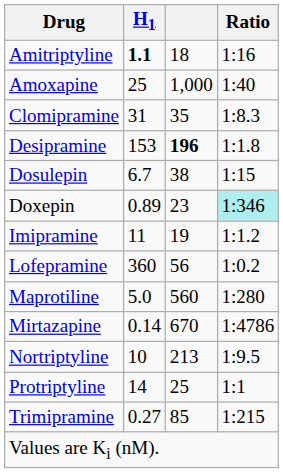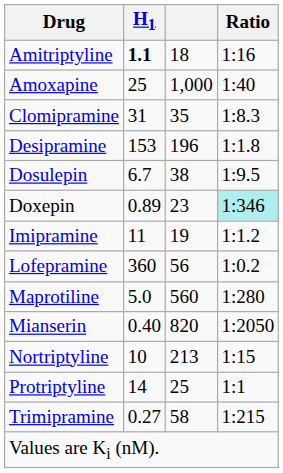Desipramine | column 3: bold -> normal
Dosulepin | Ratio: 1:15 -> 1:9.5
+ row: Mianserin | 0.40 | 820 | 1:2050
- row: Mirtazapine | 0.14 | 670 | 1:4786
Nortriptyline | Ratio: 1:9.5 -> 1:15
Trimipramine | column 3: 85 -> 58
